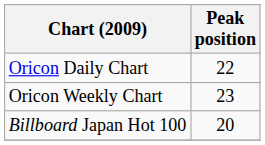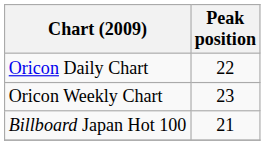Billboard Japan Hot 100 | Peak position: 20 -> 21
